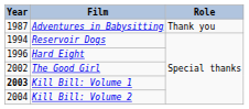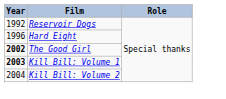- row: 1987 | Adventures in Babysitting | Thank you
Reservoir Dogs | Year: 1994 -> 1992
The Good Girl | Year: normal -> bold
